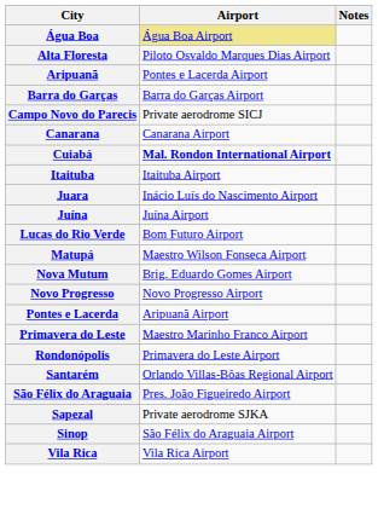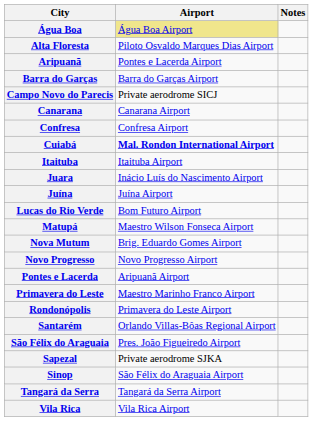+ row: Confresa | Confresa Airport
+ row: Tangará da Serra | Tangará da Serra Airport
